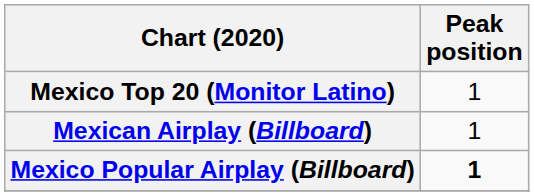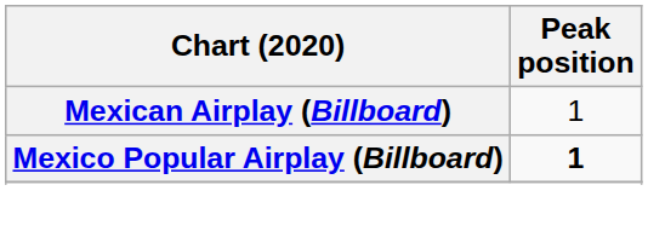- row: Mexico Top 20 (Monitor Latino) | 1
